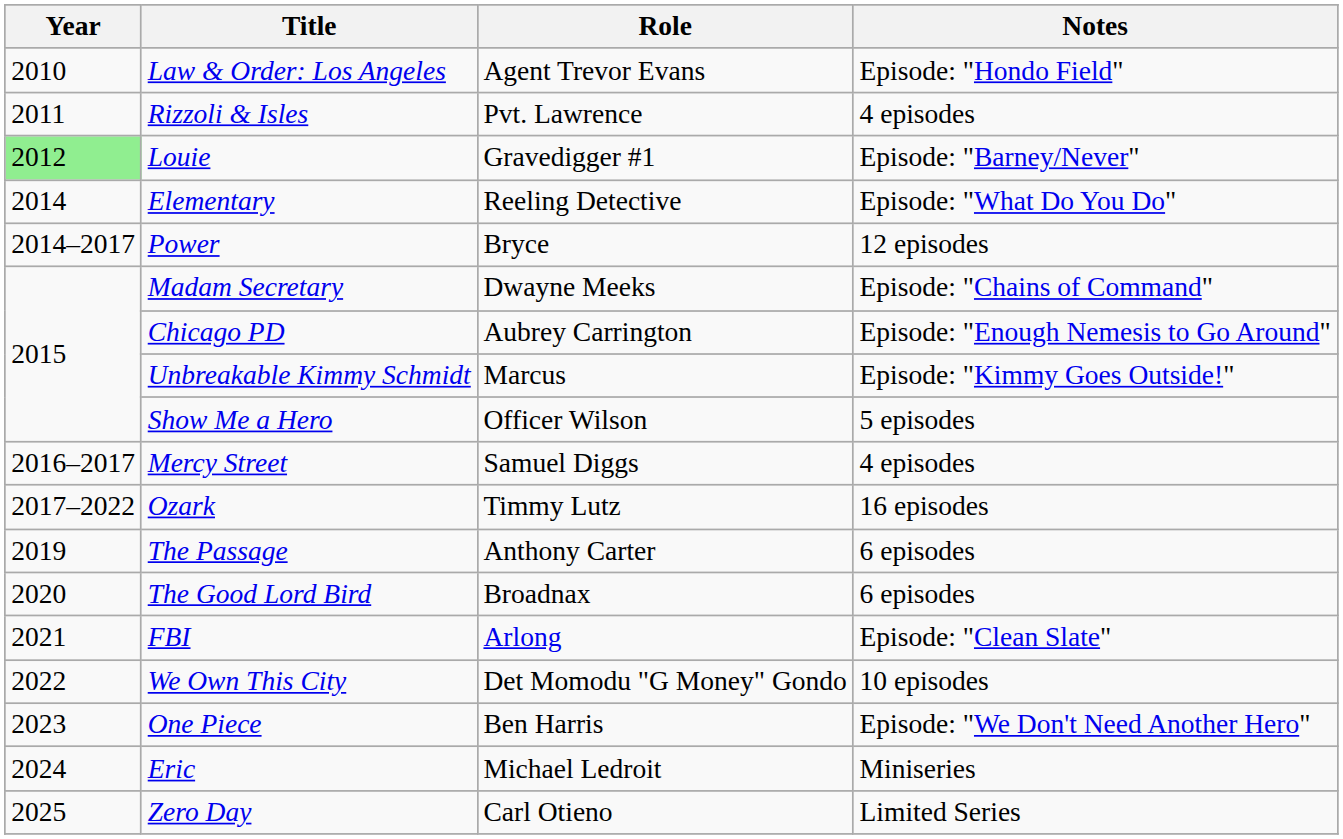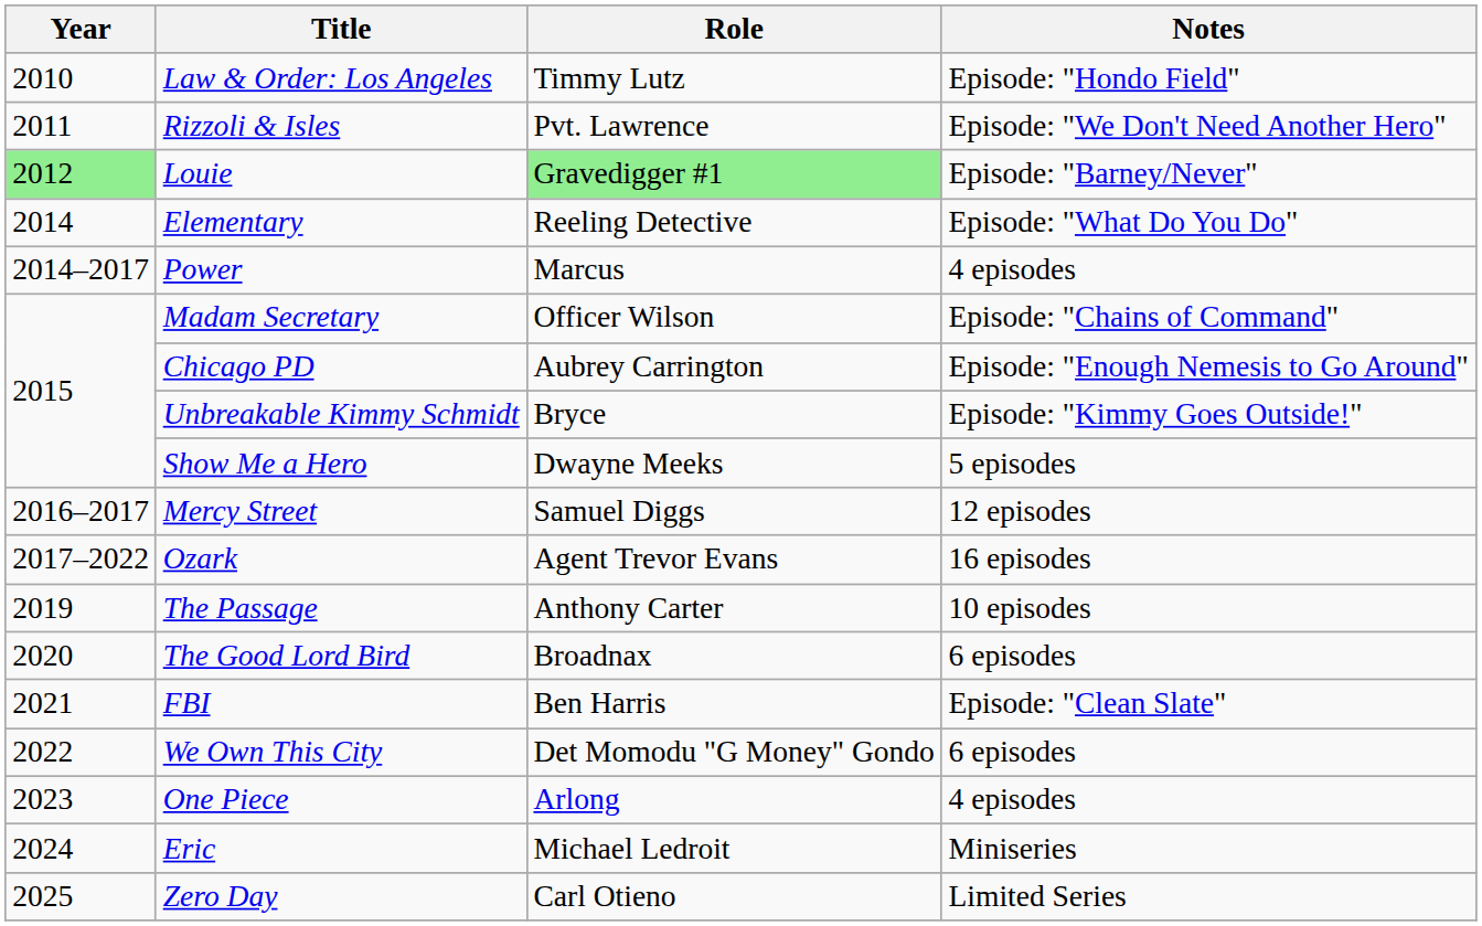Law & Order: Los Angeles | Role: Agent Trevor Evans -> Timmy Lutz
Rizzoli & Isles | Notes: 4 episodes -> Episode: "We Don't Need Another Hero"
Louie | Role: no background -> lightgreen background
Power | Role: Bryce -> Marcus
Power | Notes: 12 episodes -> 4 episodes
Madam Secretary | Role: Dwayne Meeks -> Officer Wilson
Unbreakable Kimmy Schmidt | Role: Marcus -> Bryce
Show Me a Hero | Role: Officer Wilson -> Dwayne Meeks
Mercy Street | Notes: 4 episodes -> 12 episodes
Ozark | Role: Timmy Lutz -> Agent Trevor Evans
The Passage | Notes: 6 episodes -> 10 episodes
FBI | Role: Arlong -> Ben Harris
We Own This City | Notes: 10 episodes -> 6 episodes
One Piece | Role: Ben Harris -> Arlong
One Piece | Notes: Episode: "We Don't Need Another Hero" -> 4 episodes
